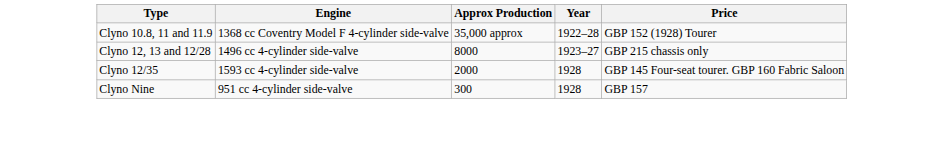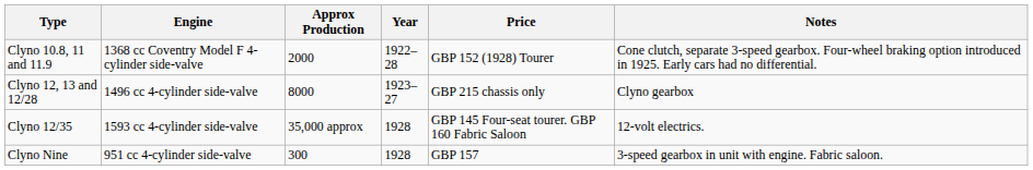+ column: Notes | Cone clutch, separate 3-speed gearbox. Four-wheel braking option introduced in 1925. Early cars had no differential. | Clyno gearbox | 12-volt electrics. | 3-speed gearbox in unit with engine. Fabric saloon.
Clyno 10.8, 11 and 11.9 | Approx Production: 35,000 approx -> 2000
Clyno 12/35 | Approx Production: 2000 -> 35,000 approx
